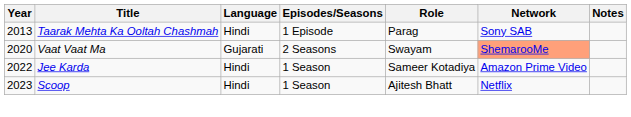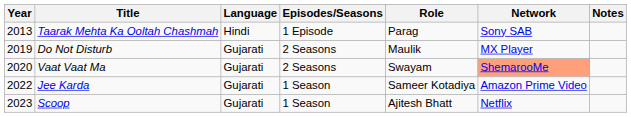+ row: 2019 | Do Not Disturb | Gujarati | 2 Seasons | Maulik | MX Player
Jee Karda | Language: Hindi -> Gujarati
Scoop | Language: Hindi -> Gujarati
